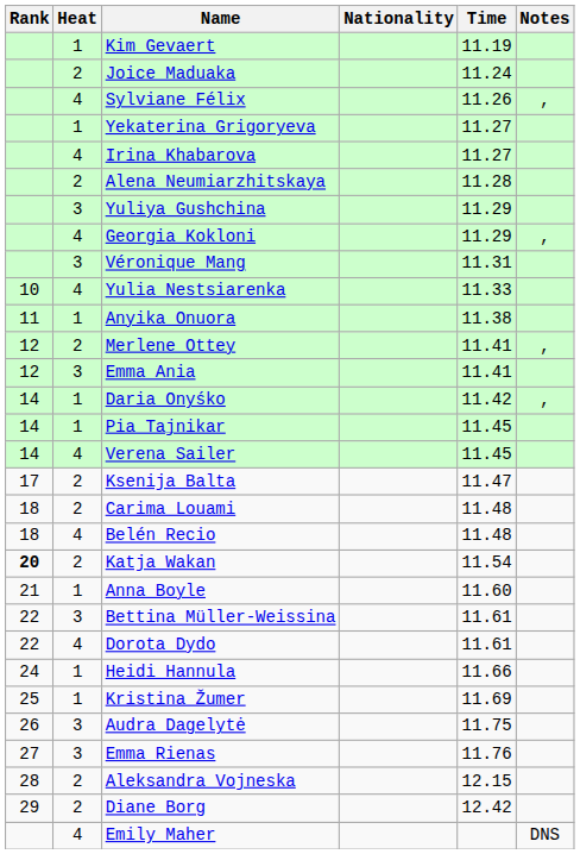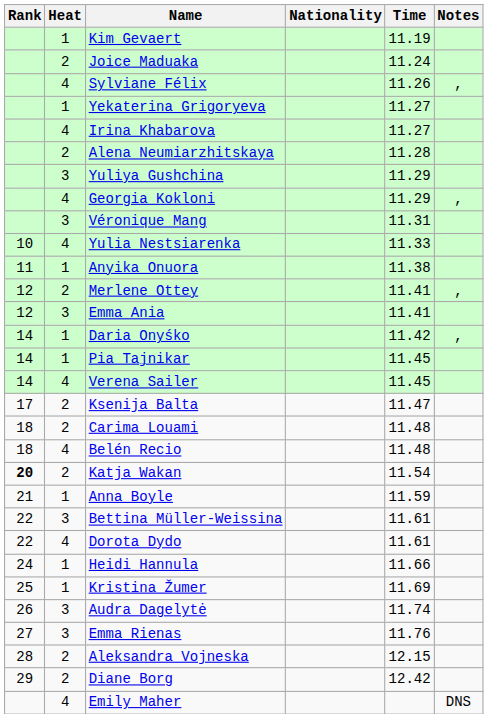Anna Boyle | Time: 11.60 -> 11.59
Audra Dagelytė | Time: 11.75 -> 11.74
